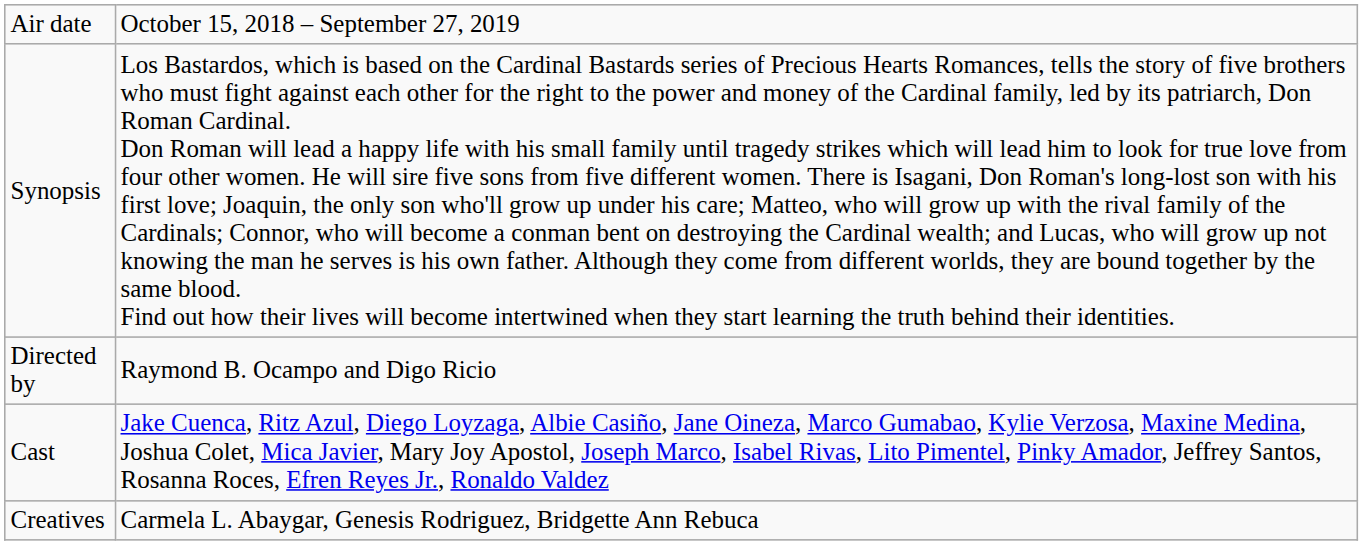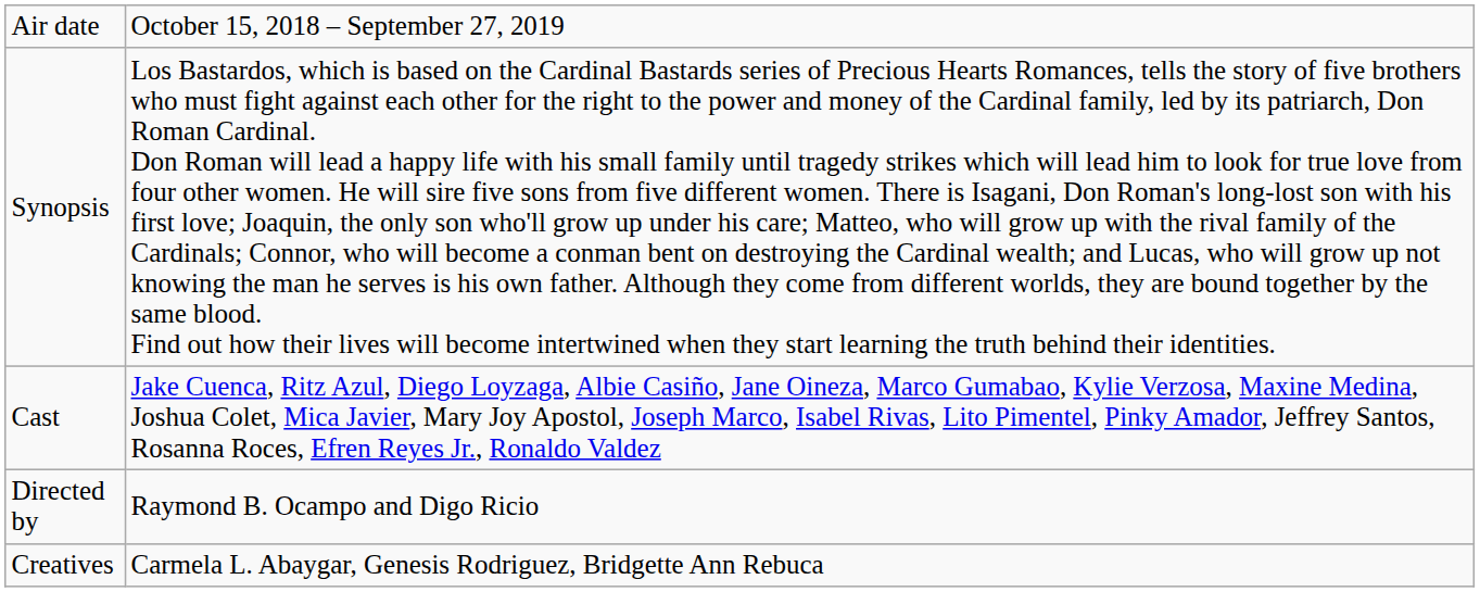rows swapped: Directed by <-> Cast
